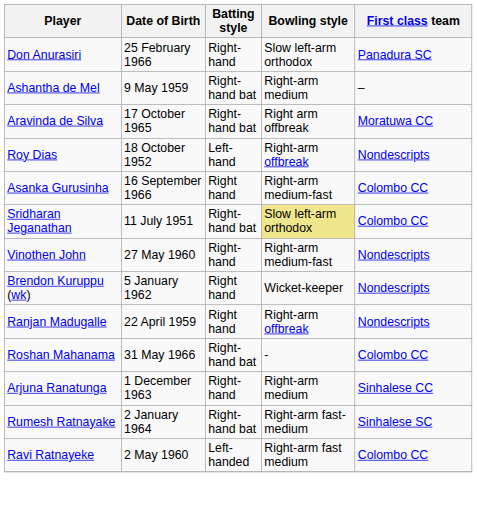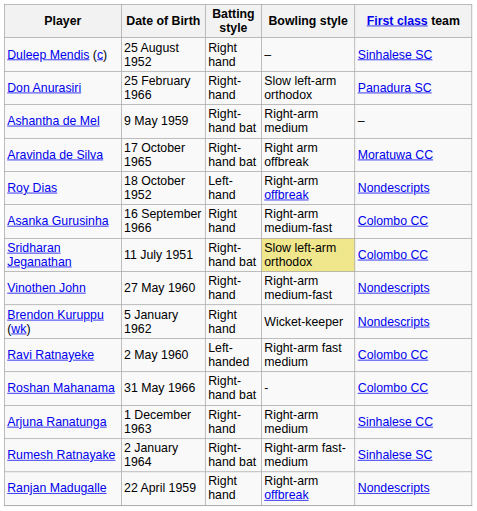+ row: Duleep Mendis (c) | 25 August 1952 | Right hand | – | Sinhalese SC
rows swapped: Ranjan Madugalle <-> Ravi Ratnayeke
